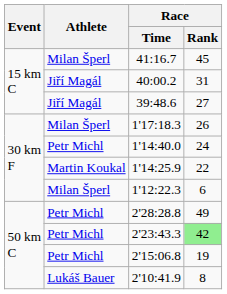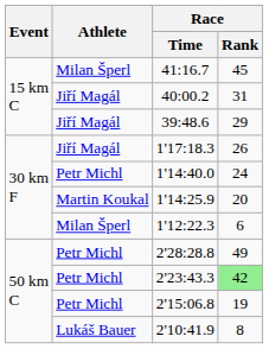39:48.6 | Race / Rank: 27 -> 29
1'17:18.3 | Athlete: Milan Šperl -> Jiří Magál
1'14:25.9 | Race / Rank: 22 -> 20
